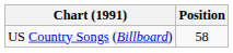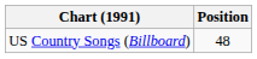US Country Songs (Billboard) | Position: 58 -> 48
